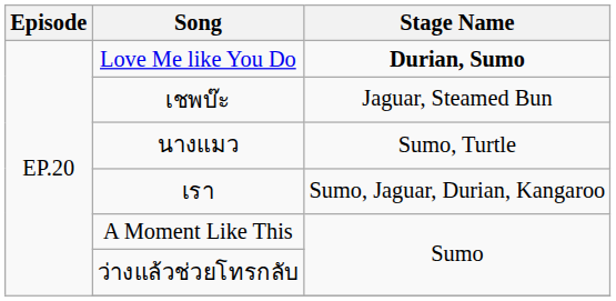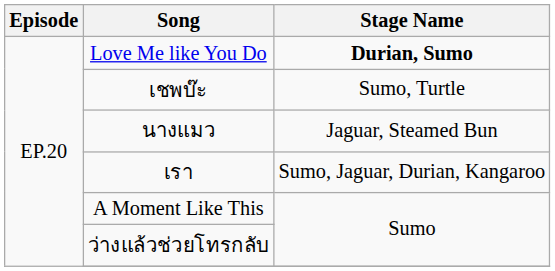เชพบ๊ะ | Stage Name: Jaguar, Steamed Bun -> Sumo, Turtle
นางแมว | Stage Name: Sumo, Turtle -> Jaguar, Steamed Bun
